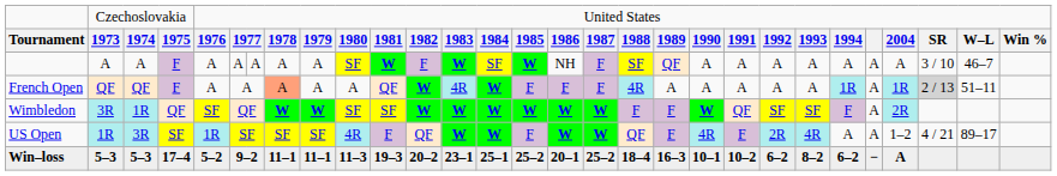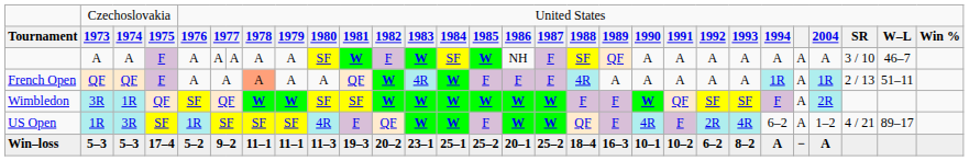French Open | column 27: lightgrey background -> no background
US Open | column 24: A -> 6–2
Win–loss | column 24: 6–2 -> A
